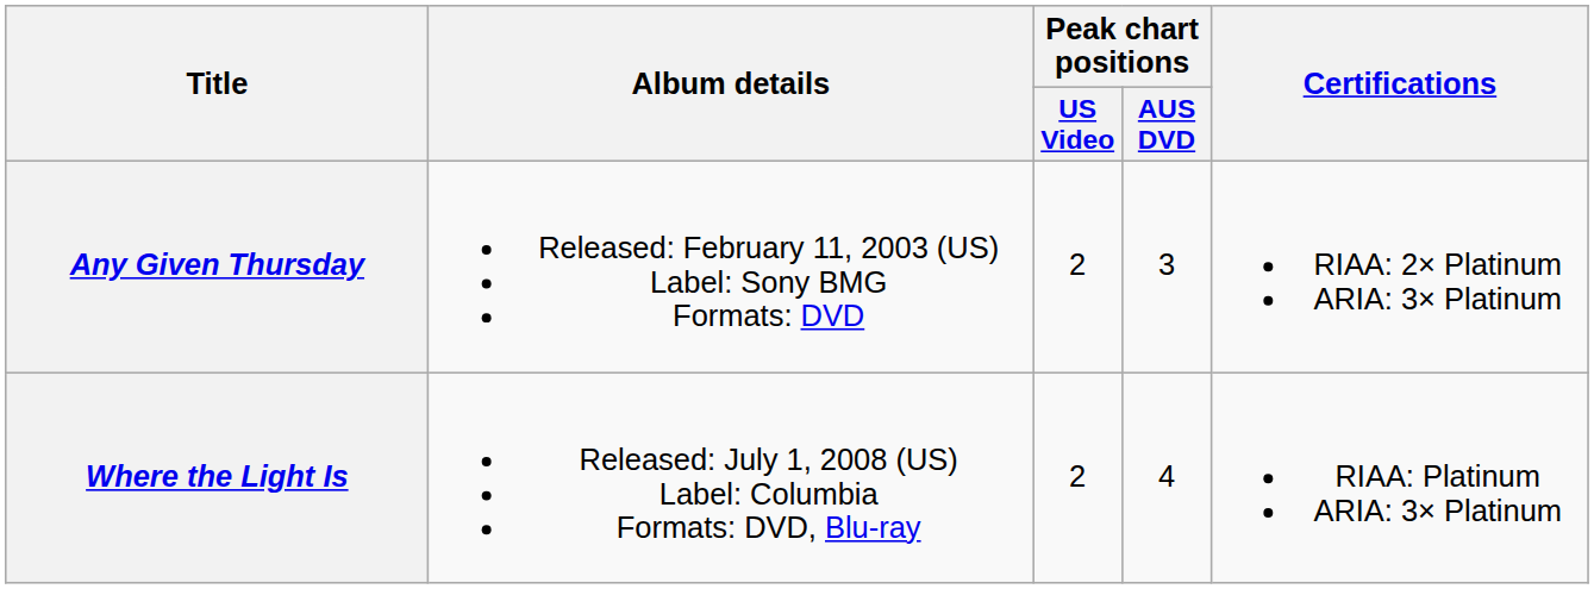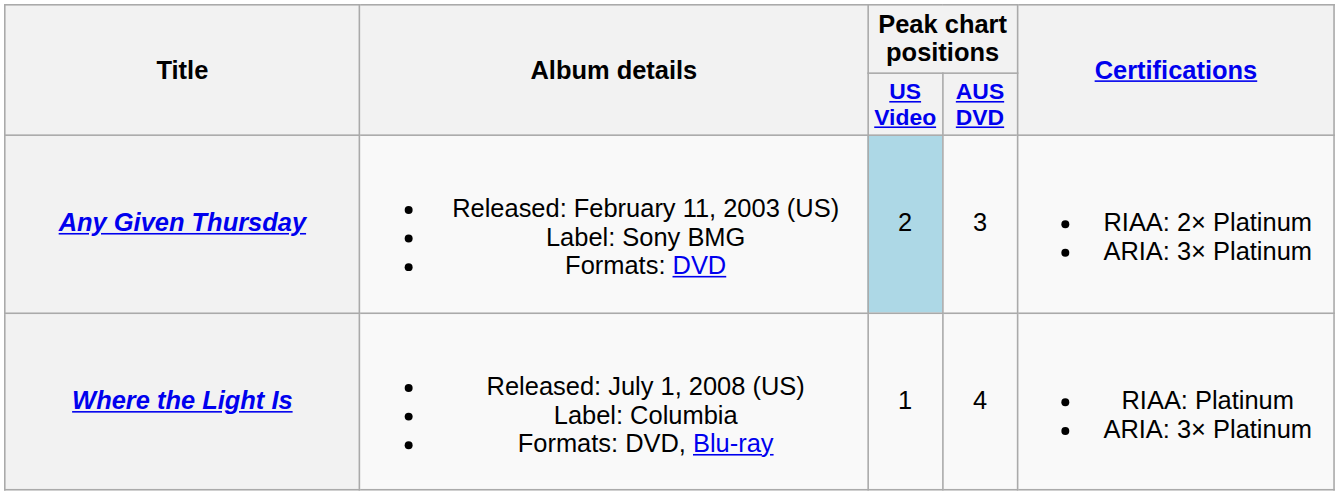Any Given Thursday | Peak chart positions / US Video: no background -> lightblue background
Where the Light Is | Peak chart positions / US Video: 2 -> 1
